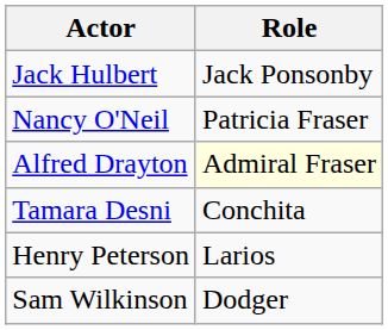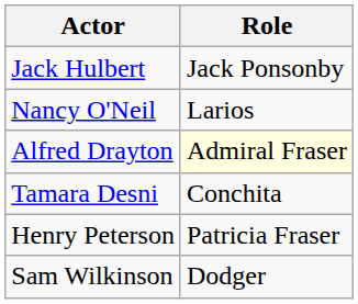Nancy O'Neil | Role: Patricia Fraser -> Larios
Henry Peterson | Role: Larios -> Patricia Fraser
